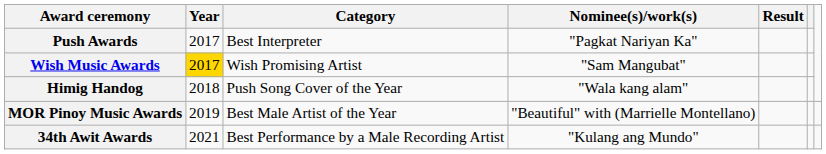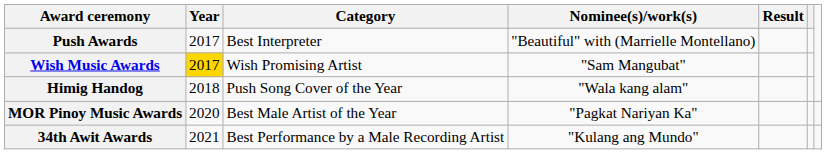Push Awards | Nominee(s)/work(s): "Pagkat Nariyan Ka" -> "Beautiful" with (Marrielle Montellano)
MOR Pinoy Music Awards | Year: 2019 -> 2020
MOR Pinoy Music Awards | Nominee(s)/work(s): "Beautiful" with (Marrielle Montellano) -> "Pagkat Nariyan Ka"
